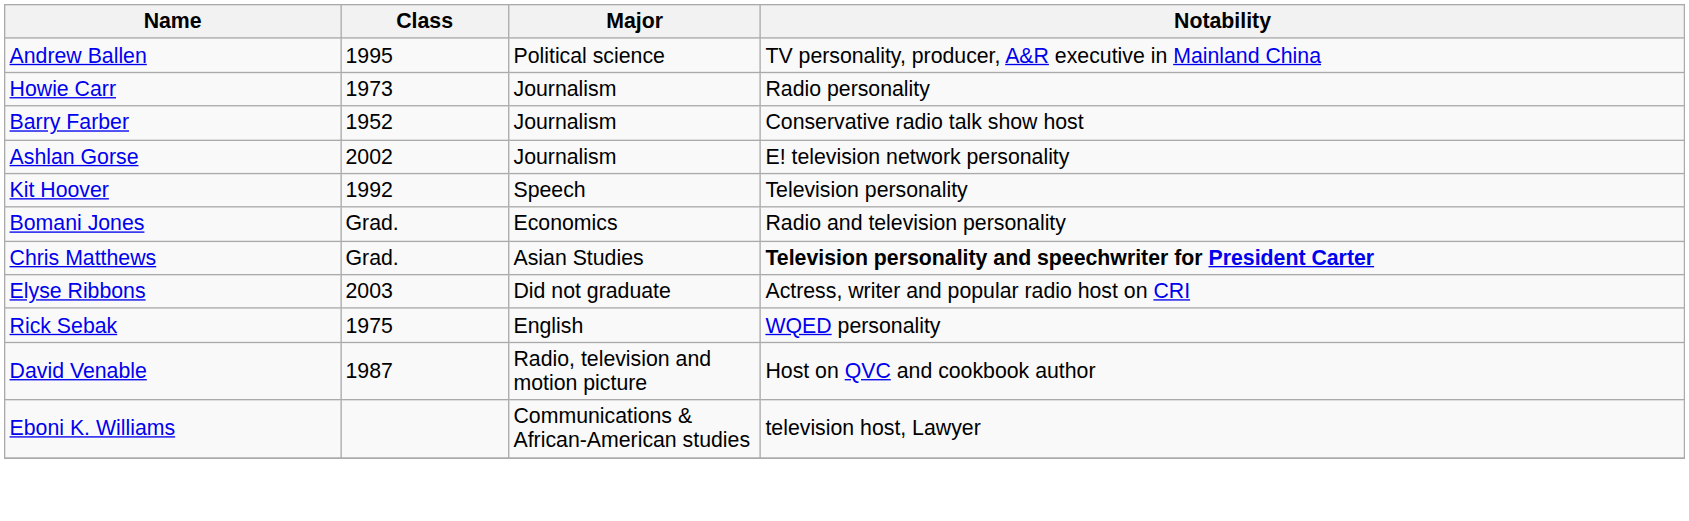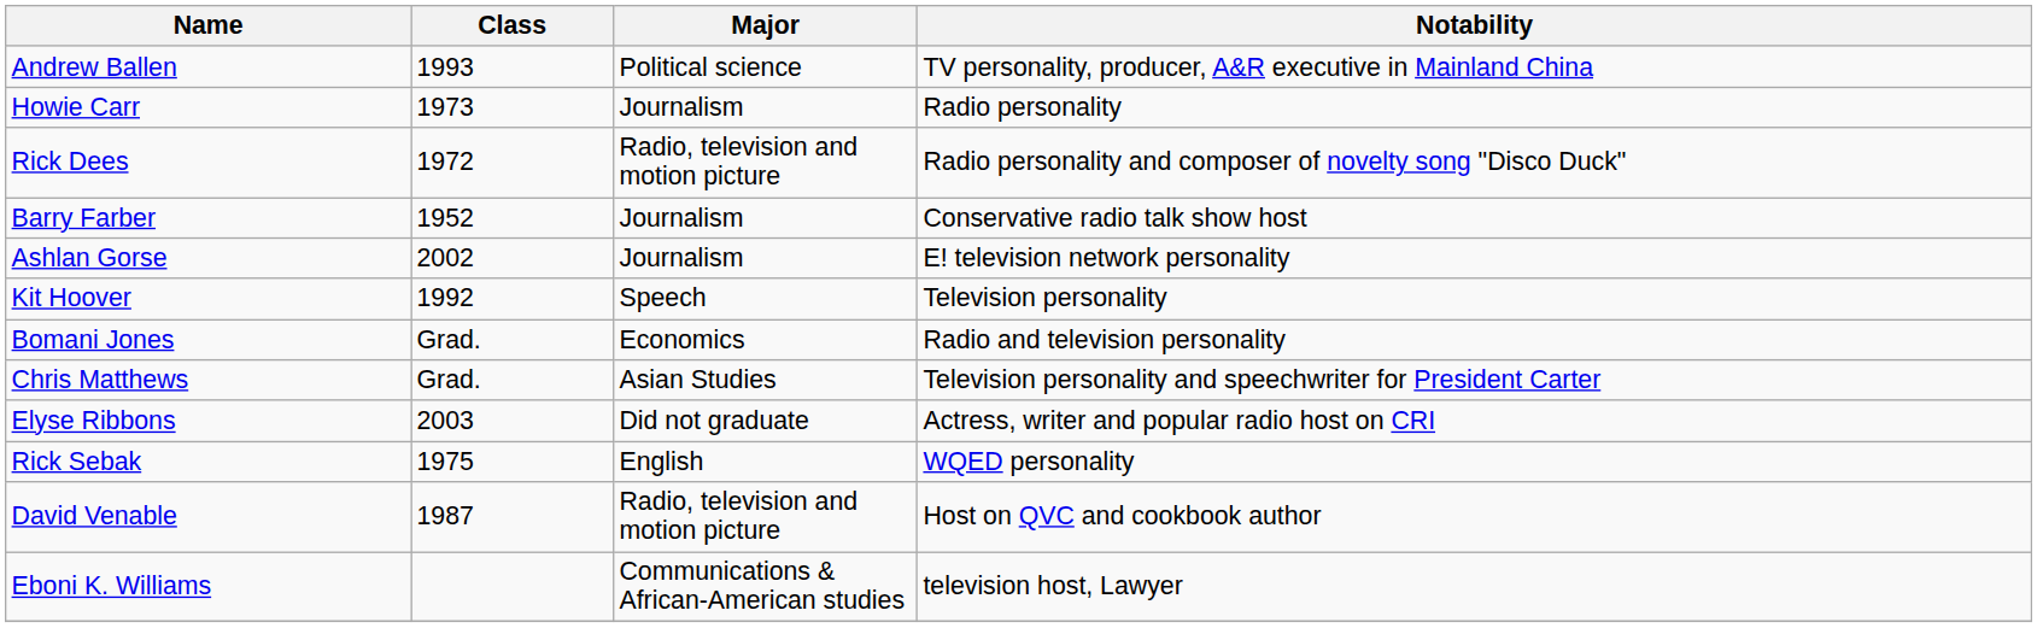Andrew Ballen | Class: 1995 -> 1993
+ row: Rick Dees | 1972 | Radio, television and motion picture | Radio personality and composer of novelty song "Disco Duck"
Chris Matthews | Notability: bold -> normal
